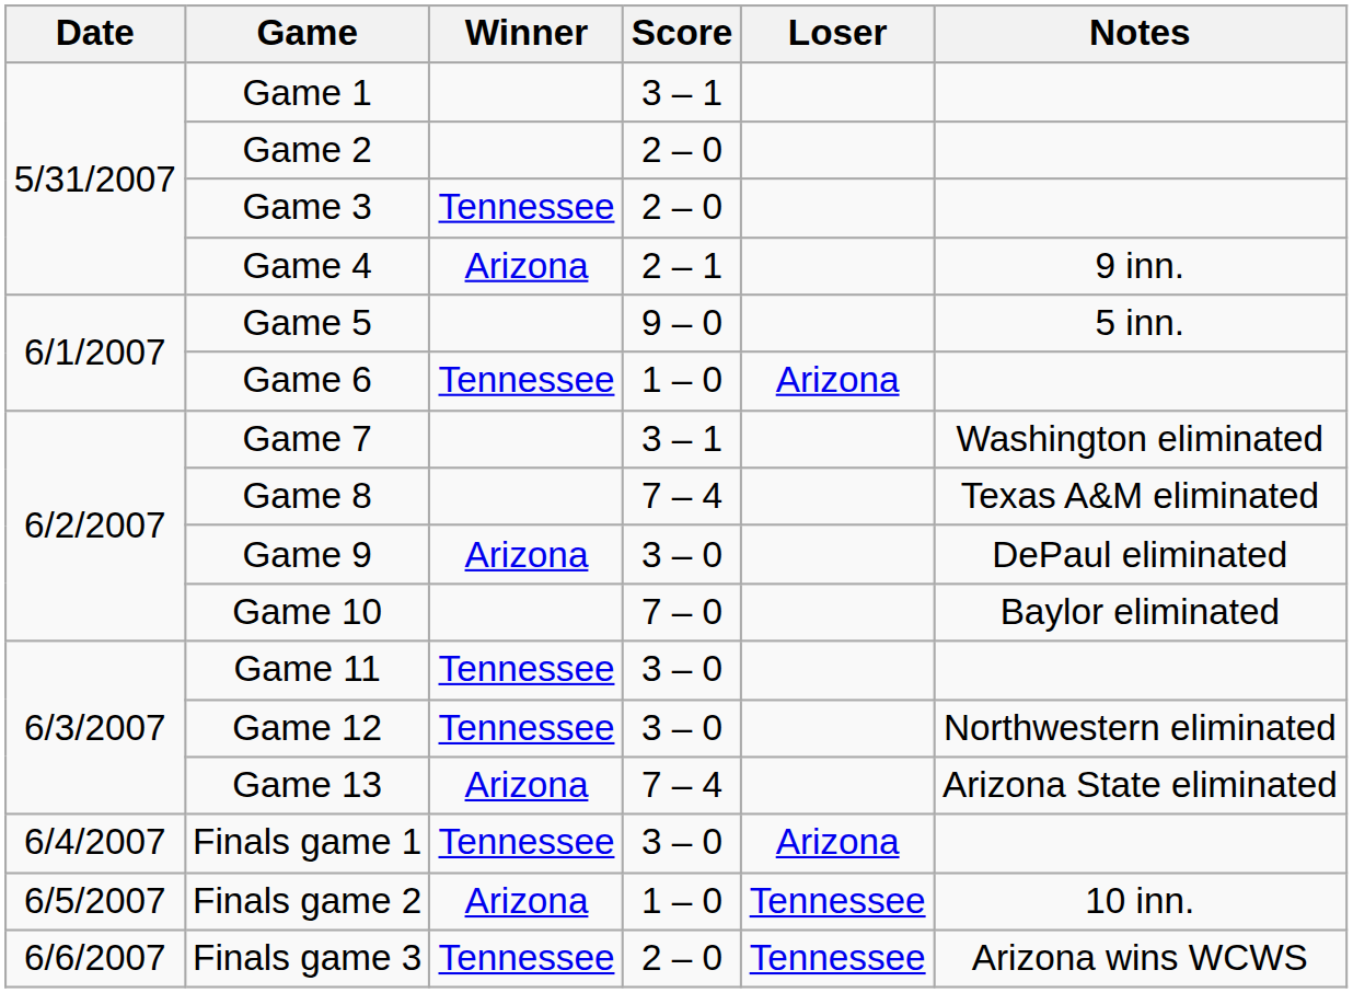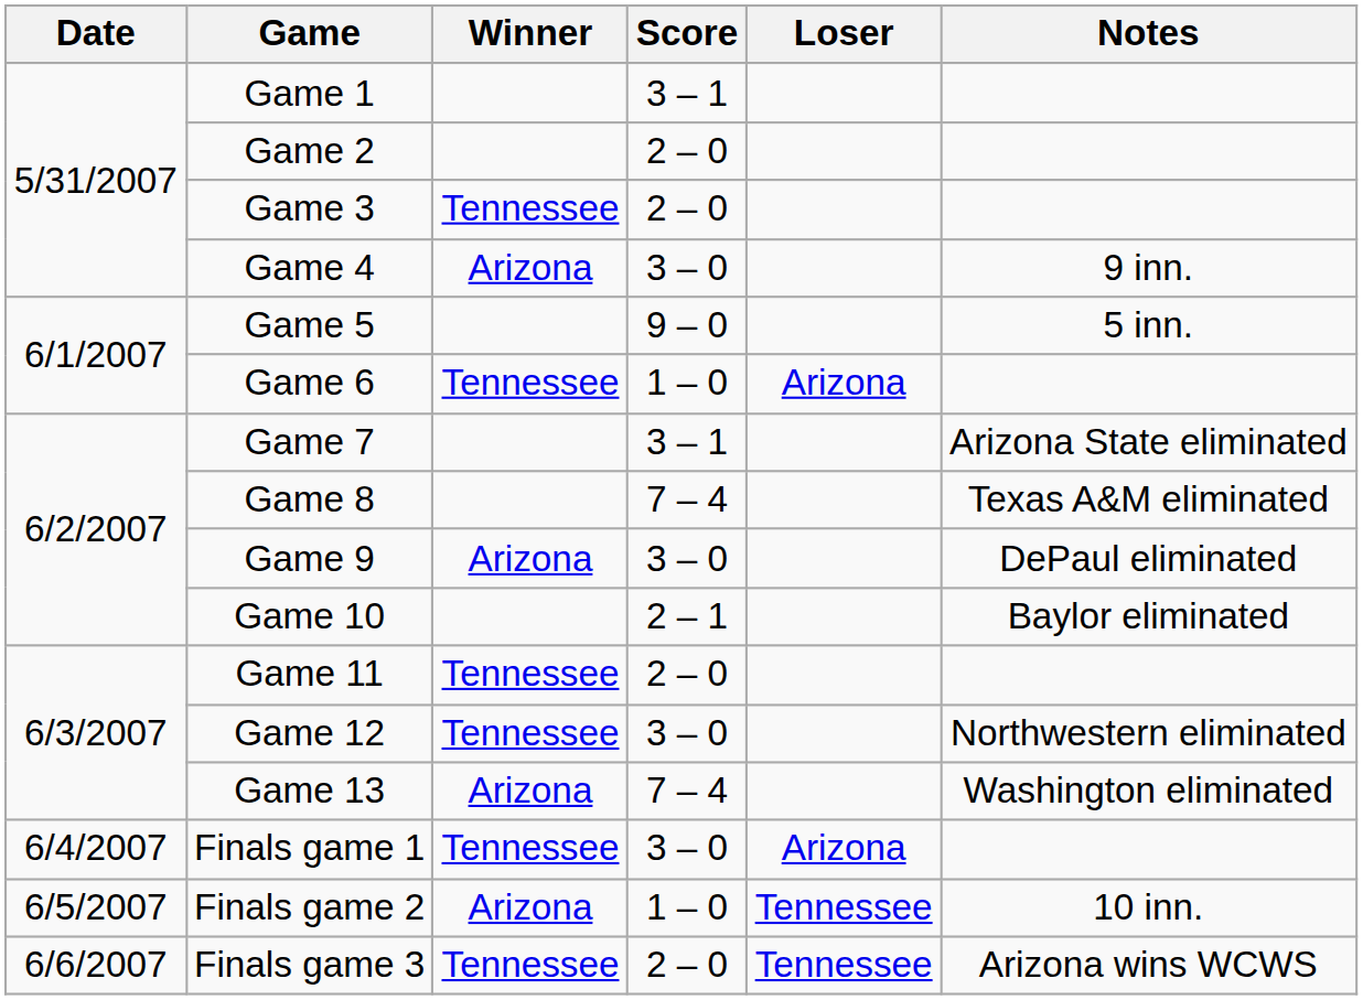Game 4 | Score: 2 – 1 -> 3 – 0
Game 7 | Notes: Washington eliminated -> Arizona State eliminated
Game 10 | Score: 7 – 0 -> 2 – 1
Game 11 | Score: 3 – 0 -> 2 – 0
Game 13 | Notes: Arizona State eliminated -> Washington eliminated
